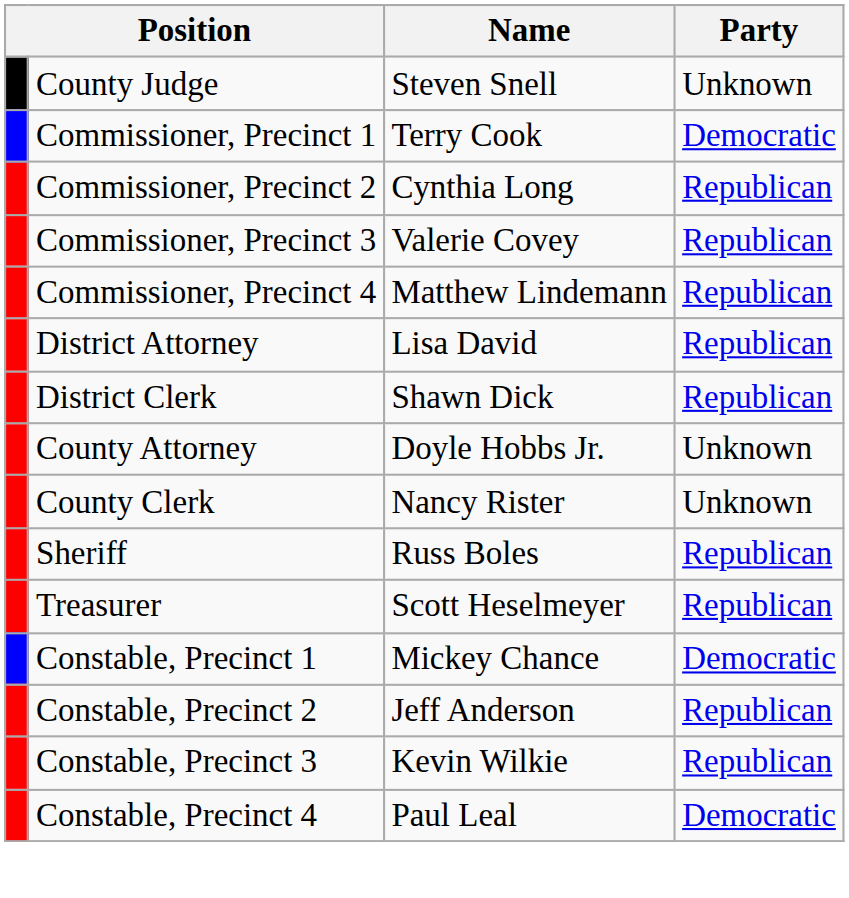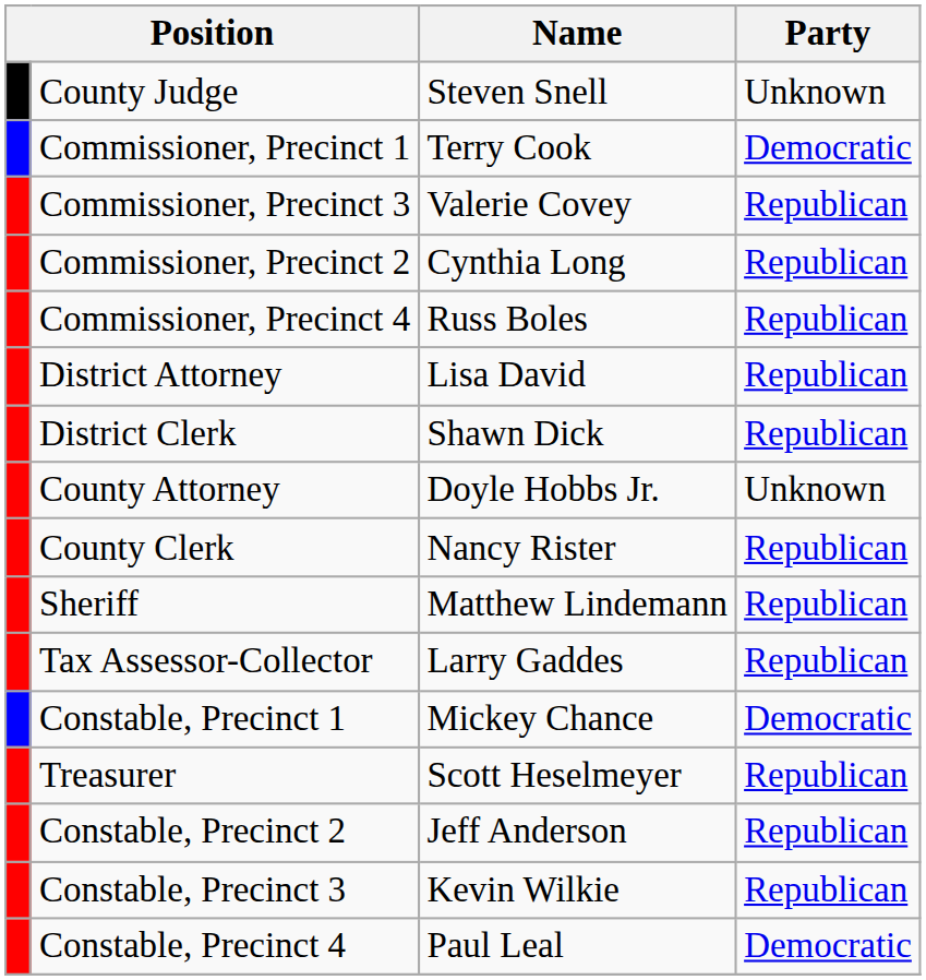rows swapped: Commissioner, Precinct 2 <-> Commissioner, Precinct 3
Commissioner, Precinct 4 | Name: Matthew Lindemann -> Russ Boles
County Clerk | Party: Unknown -> Republican
Sheriff | Name: Russ Boles -> Matthew Lindemann
+ row: Tax Assessor-Collector | Larry Gaddes | Republican
rows swapped: Treasurer <-> Constable, Precinct 1
